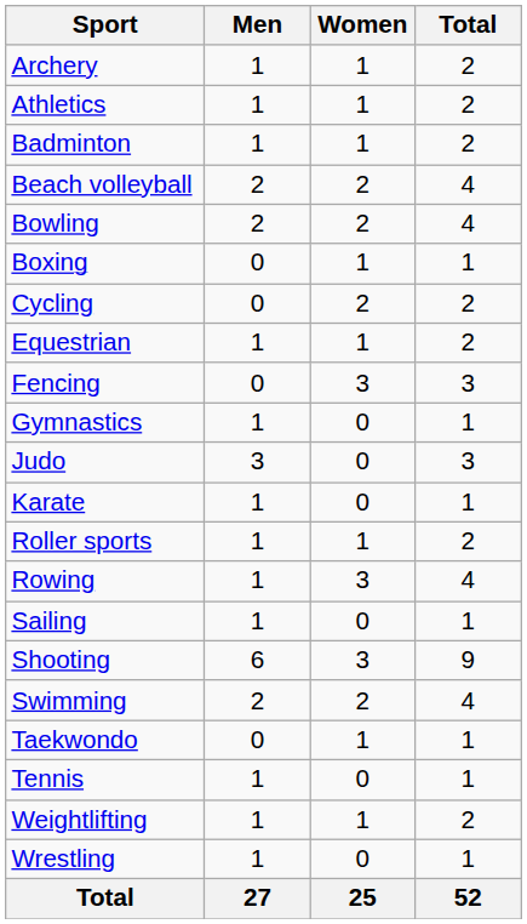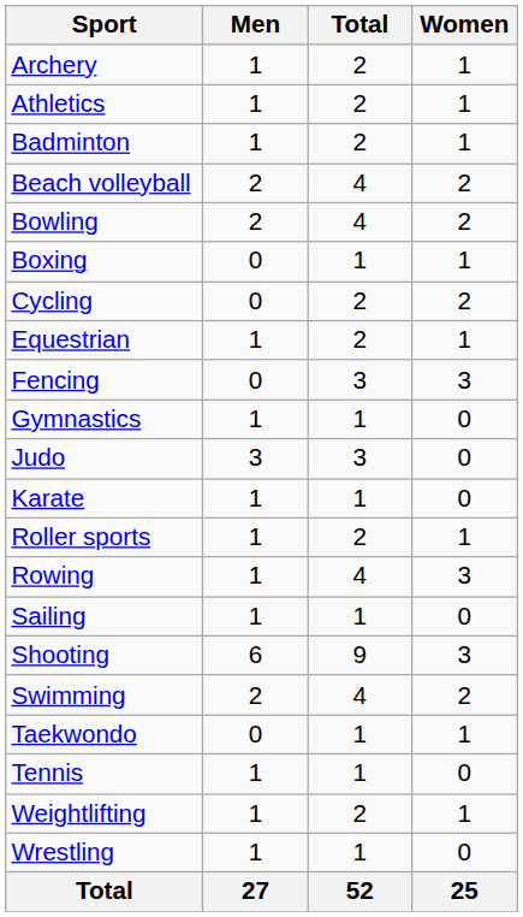columns swapped: Women <-> Total
